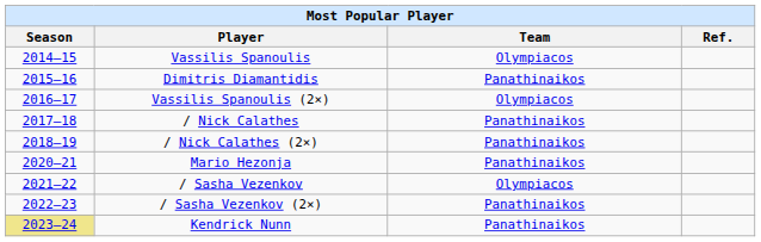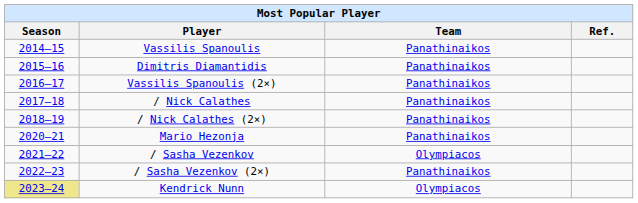Vassilis Spanoulis | Team: Olympiacos -> Panathinaikos
Vassilis Spanoulis (2×) | Team: Olympiacos -> Panathinaikos
Kendrick Nunn | Team: Panathinaikos -> Olympiacos
